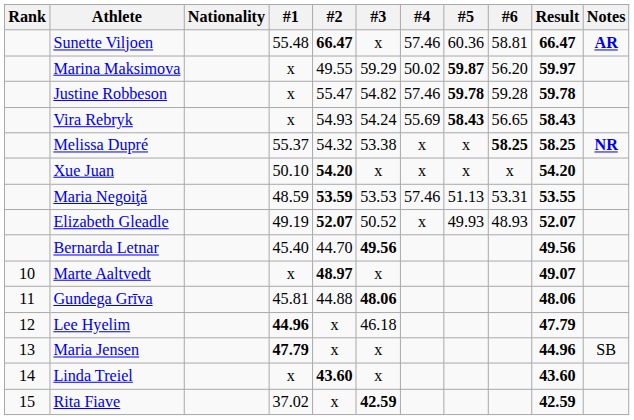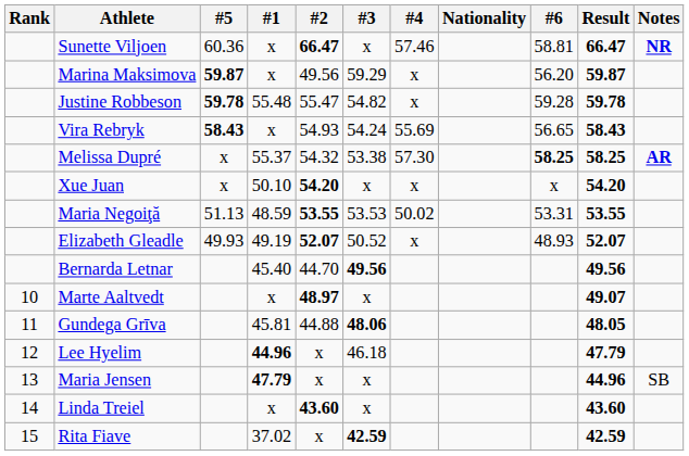columns swapped: Nationality <-> #5
Sunette Viljoen | #1: 55.48 -> x
Sunette Viljoen | Notes: AR -> NR
Marina Maksimova | #2: 49.55 -> 49.56
Marina Maksimova | #4: 50.02 -> x
Marina Maksimova | Result: 59.97 -> 59.87
Justine Robbeson | #1: x -> 55.48
Justine Robbeson | #4: 57.46 -> x
Melissa Dupré | #4: x -> 57.30
Melissa Dupré | Notes: NR -> AR
Maria Negoiţă | #2: 53.59 -> 53.55
Maria Negoiţă | #4: 57.46 -> 50.02
Gundega Grīva | Result: 48.06 -> 48.05
